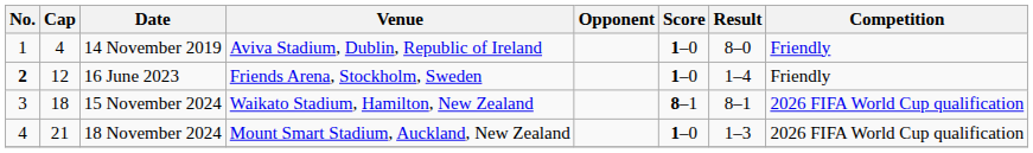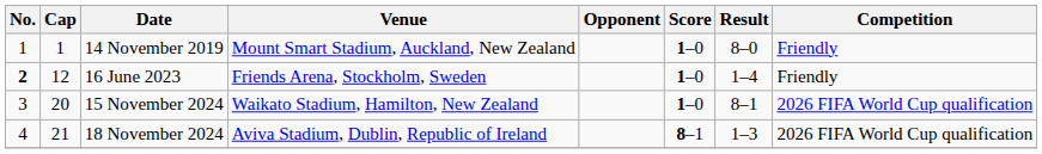14 November 2019 | Cap: 4 -> 1
14 November 2019 | Venue: Aviva Stadium, Dublin, Republic of Ireland -> Mount Smart Stadium, Auckland, New Zealand
15 November 2024 | Cap: 18 -> 20
15 November 2024 | Score: 8–1 -> 1–0
18 November 2024 | Venue: Mount Smart Stadium, Auckland, New Zealand -> Aviva Stadium, Dublin, Republic of Ireland
18 November 2024 | Score: 1–0 -> 8–1
